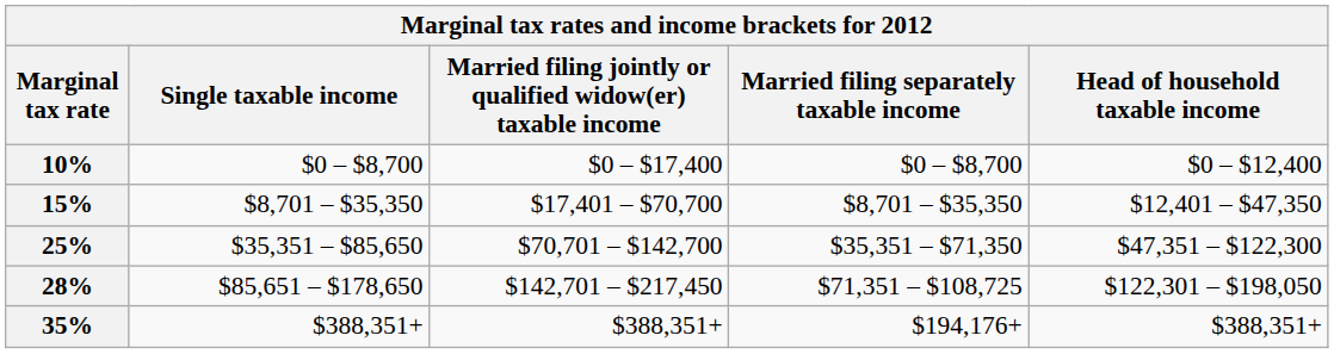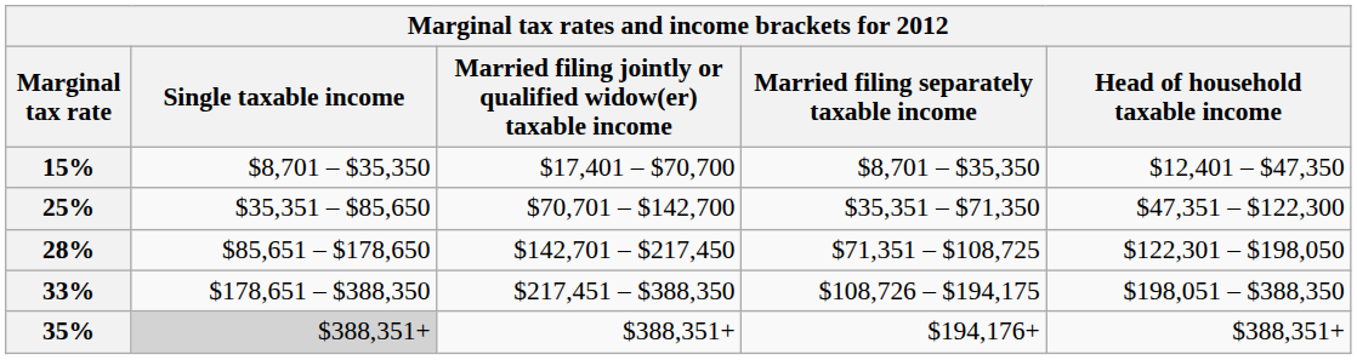- row: 10% | $0 – $8,700 | $0 – $17,400 | $0 – $8,700 | $0 – $12,400
+ row: 33% | $178,651 – $388,350 | $217,451 – $388,350 | $108,726 – $194,175 | $198,051 – $388,350
35% | Single taxable income: no background -> lightgrey background
